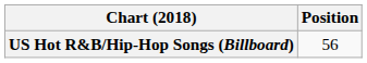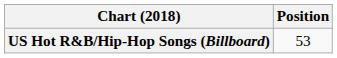US Hot R&B/Hip-Hop Songs (Billboard) | Position: 56 -> 53
